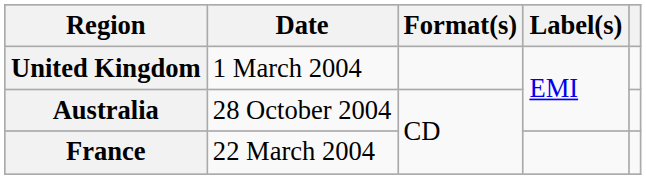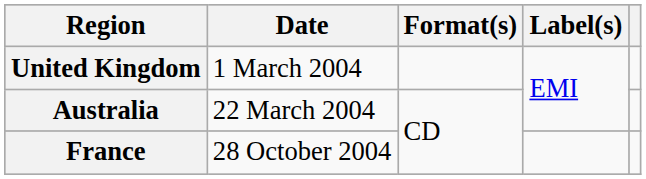Australia | Date: 28 October 2004 -> 22 March 2004
France | Date: 22 March 2004 -> 28 October 2004
